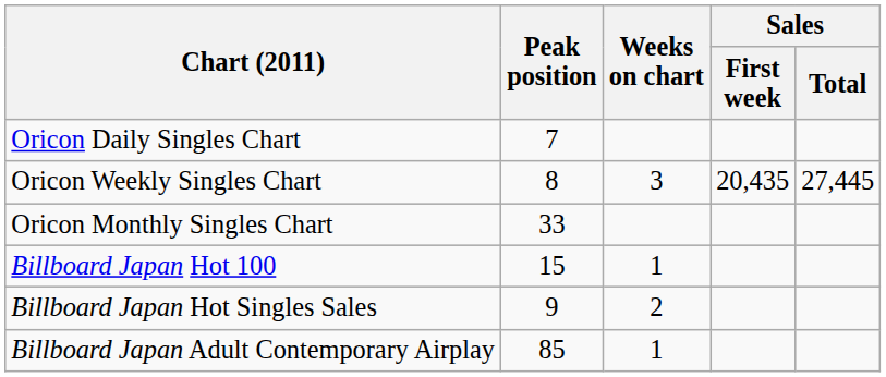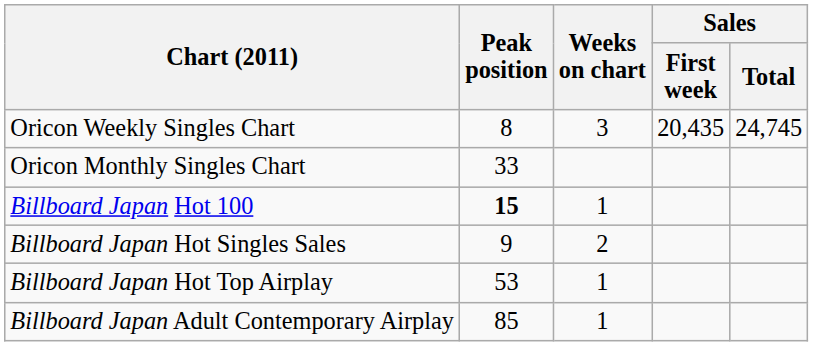- row: Oricon Daily Singles Chart | 7
Oricon Weekly Singles Chart | Sales / Total: 27,445 -> 24,745
Billboard Japan Hot 100 | Peak position: normal -> bold
+ row: Billboard Japan Hot Top Airplay | 53 | 1
